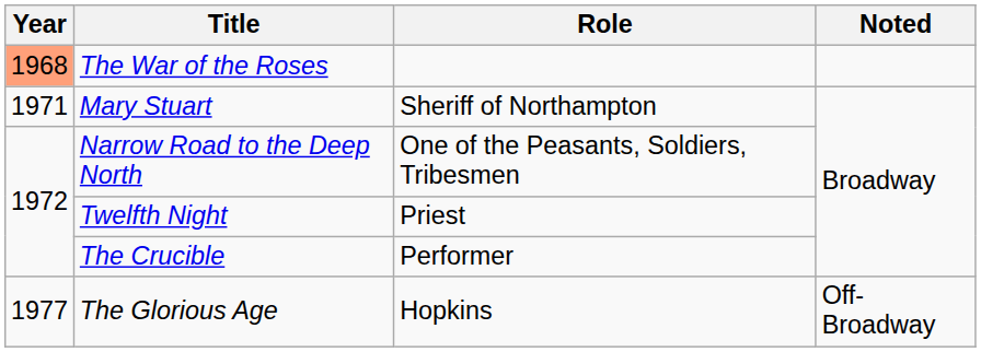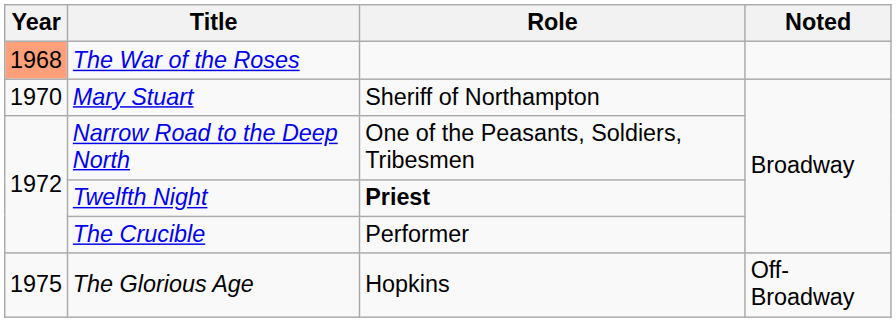Mary Stuart | Year: 1971 -> 1970
Twelfth Night | Role: normal -> bold
The Glorious Age | Year: 1977 -> 1975
